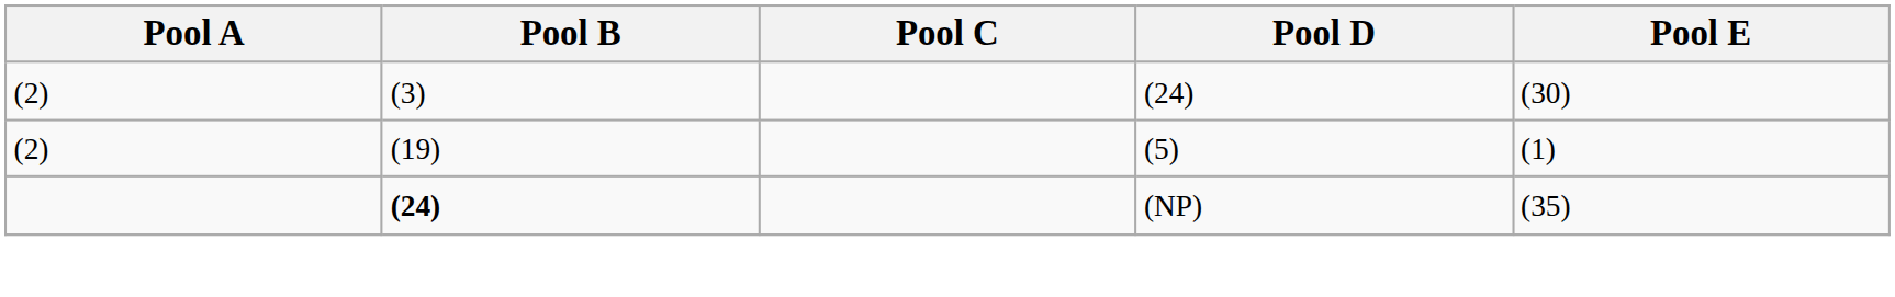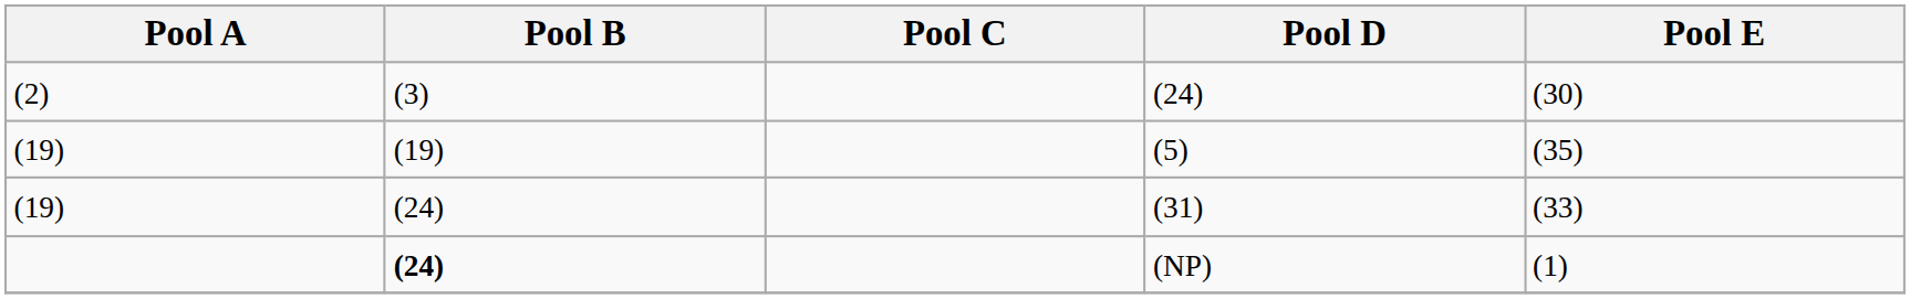(5) | Pool A: (2) -> (19)
(5) | Pool E: (1) -> (35)
+ row: (19) | (24) | (31) | (33)
(NP) | Pool E: (35) -> (1)
